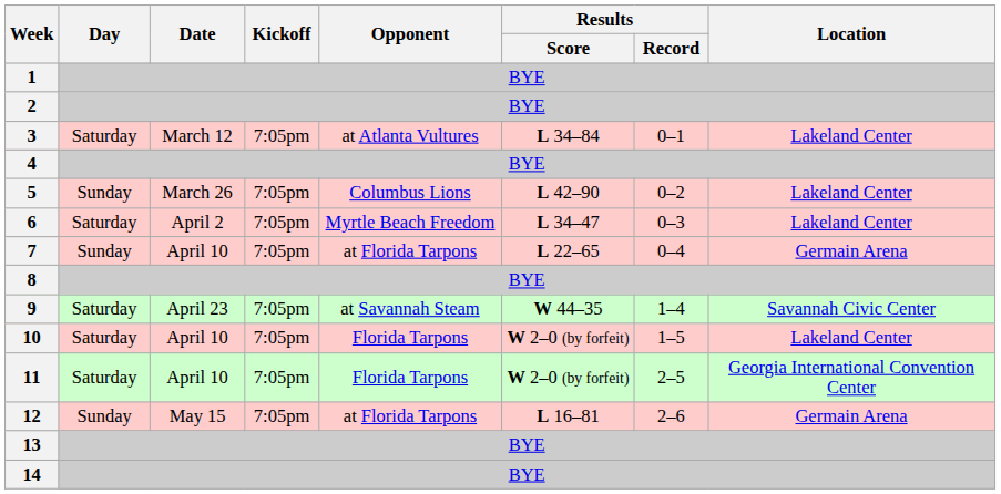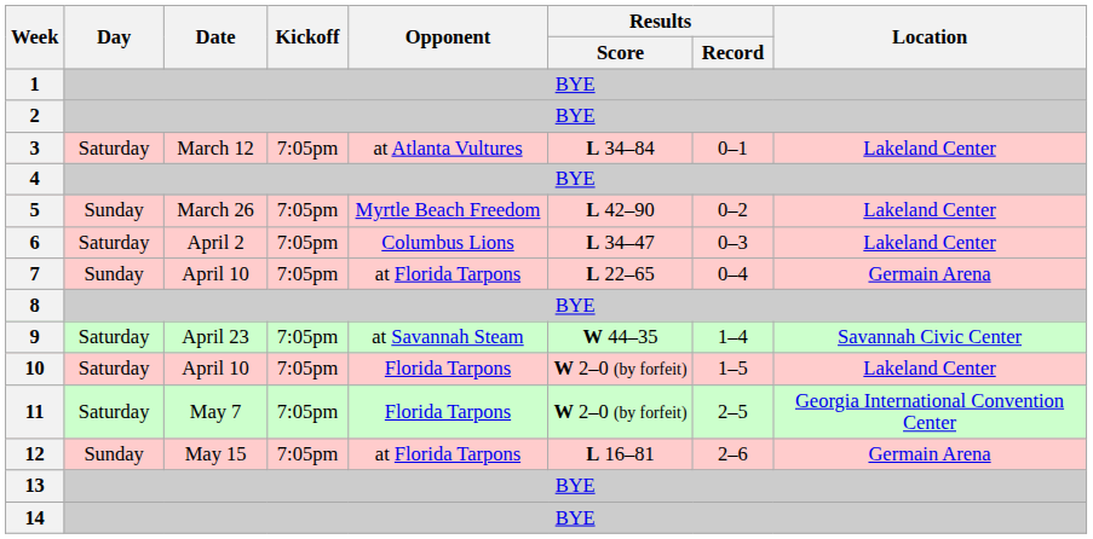5 | Opponent: Columbus Lions -> Myrtle Beach Freedom
6 | Opponent: Myrtle Beach Freedom -> Columbus Lions
11 | Date: April 10 -> May 7
